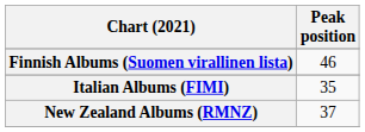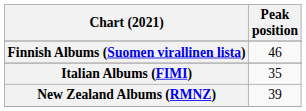New Zealand Albums (RMNZ) | Peak position: 37 -> 39
